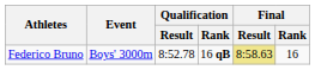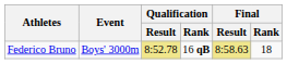Federico Bruno | Qualification / Result: no background -> khaki background
Federico Bruno | Final / Rank: 16 -> 18
